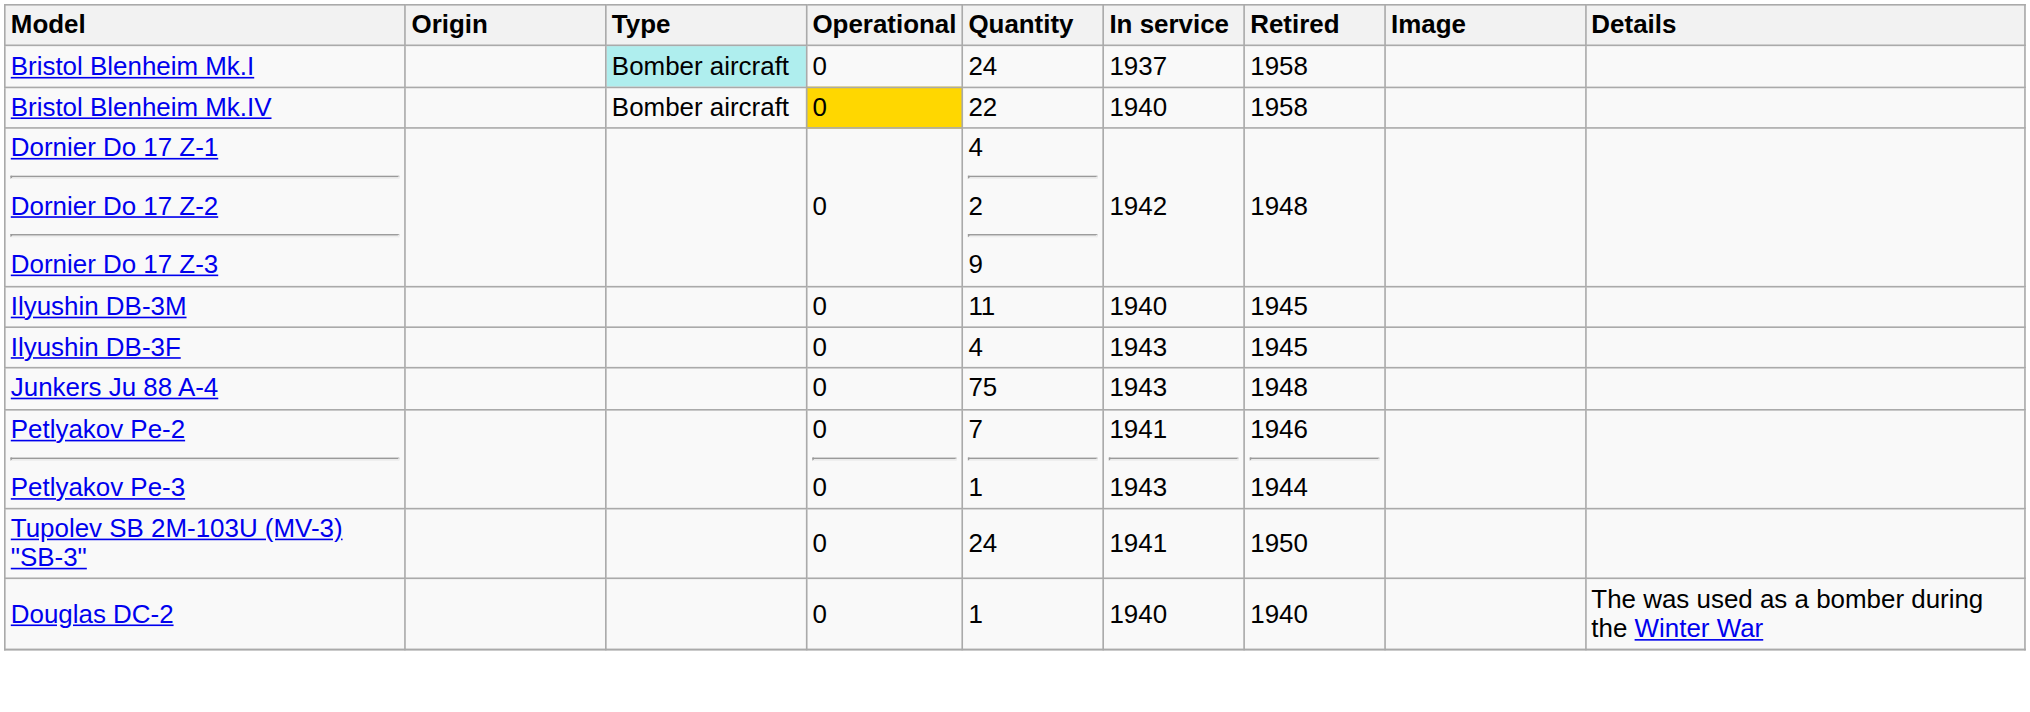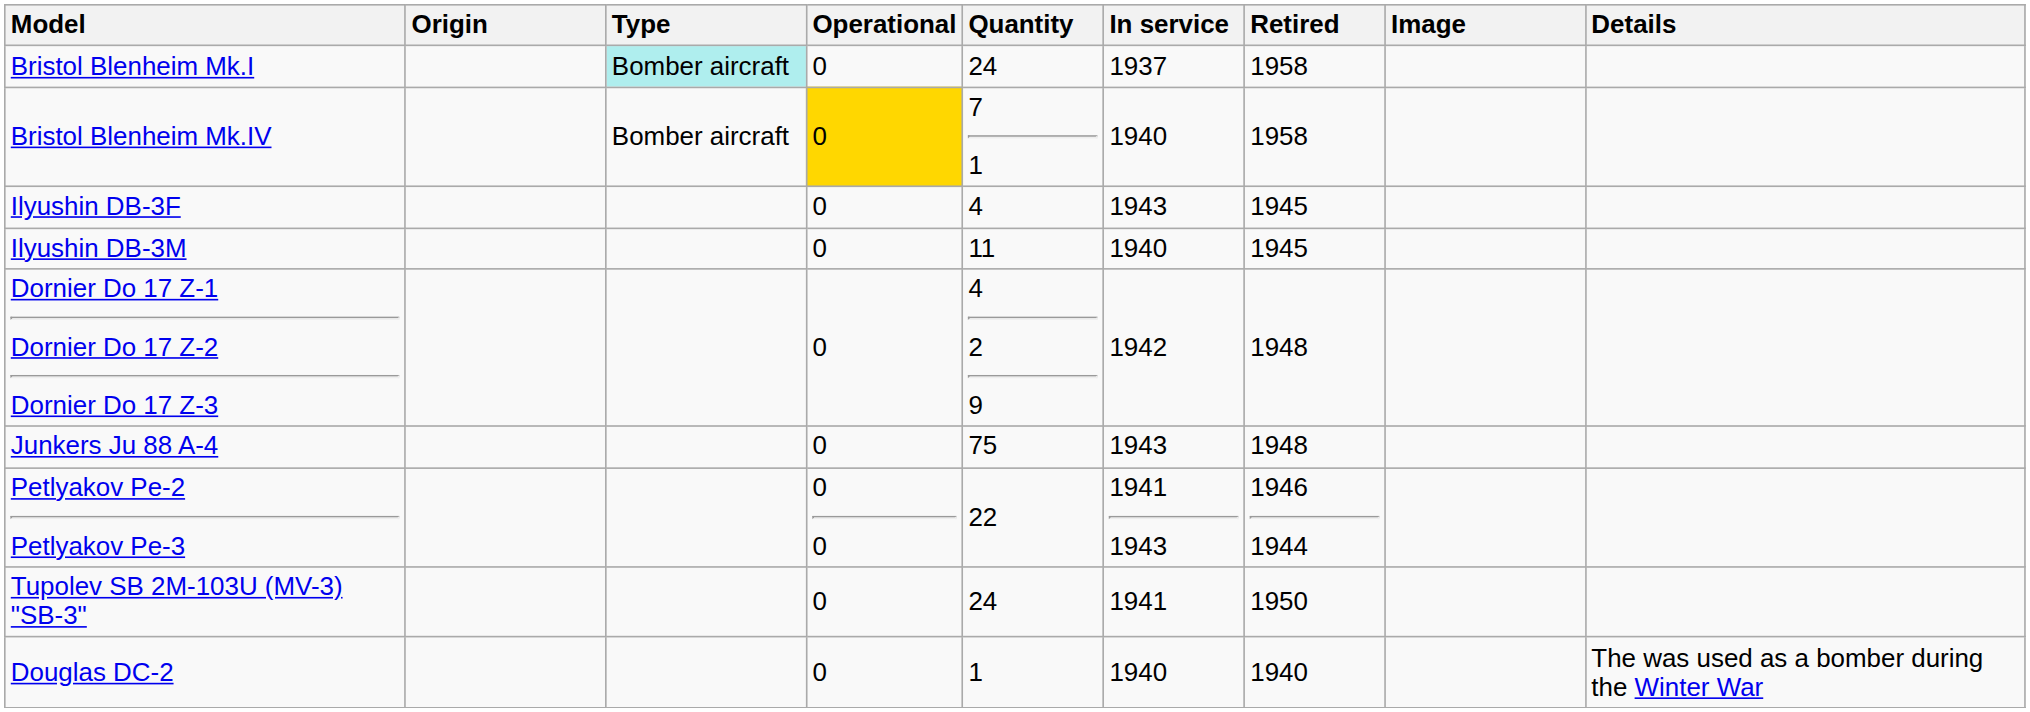Bristol Blenheim Mk.IV | Quantity: 22 -> 7 1
rows swapped: Dornier Do 17 Z-1 Dornier Do 17 Z-2 Dornier Do 17 Z-3 <-> Ilyushin DB-3F
Petlyakov Pe-2 Petlyakov Pe-3 | Quantity: 7 1 -> 22
